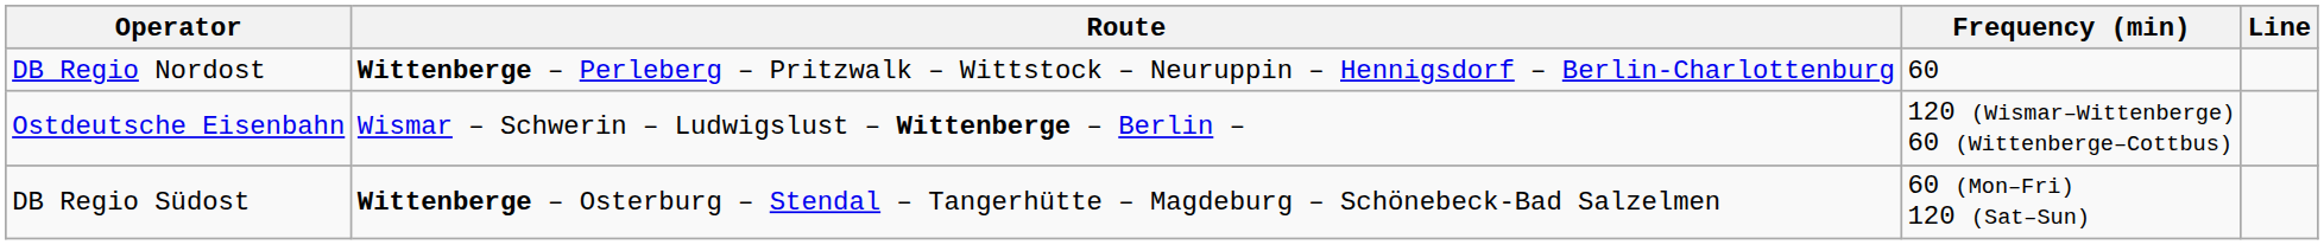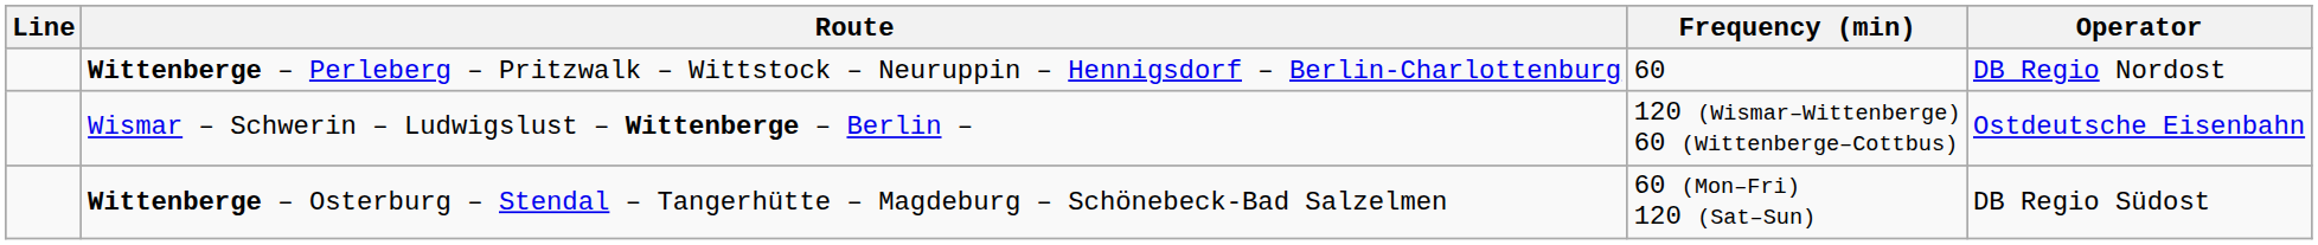columns swapped: Line <-> Operator
